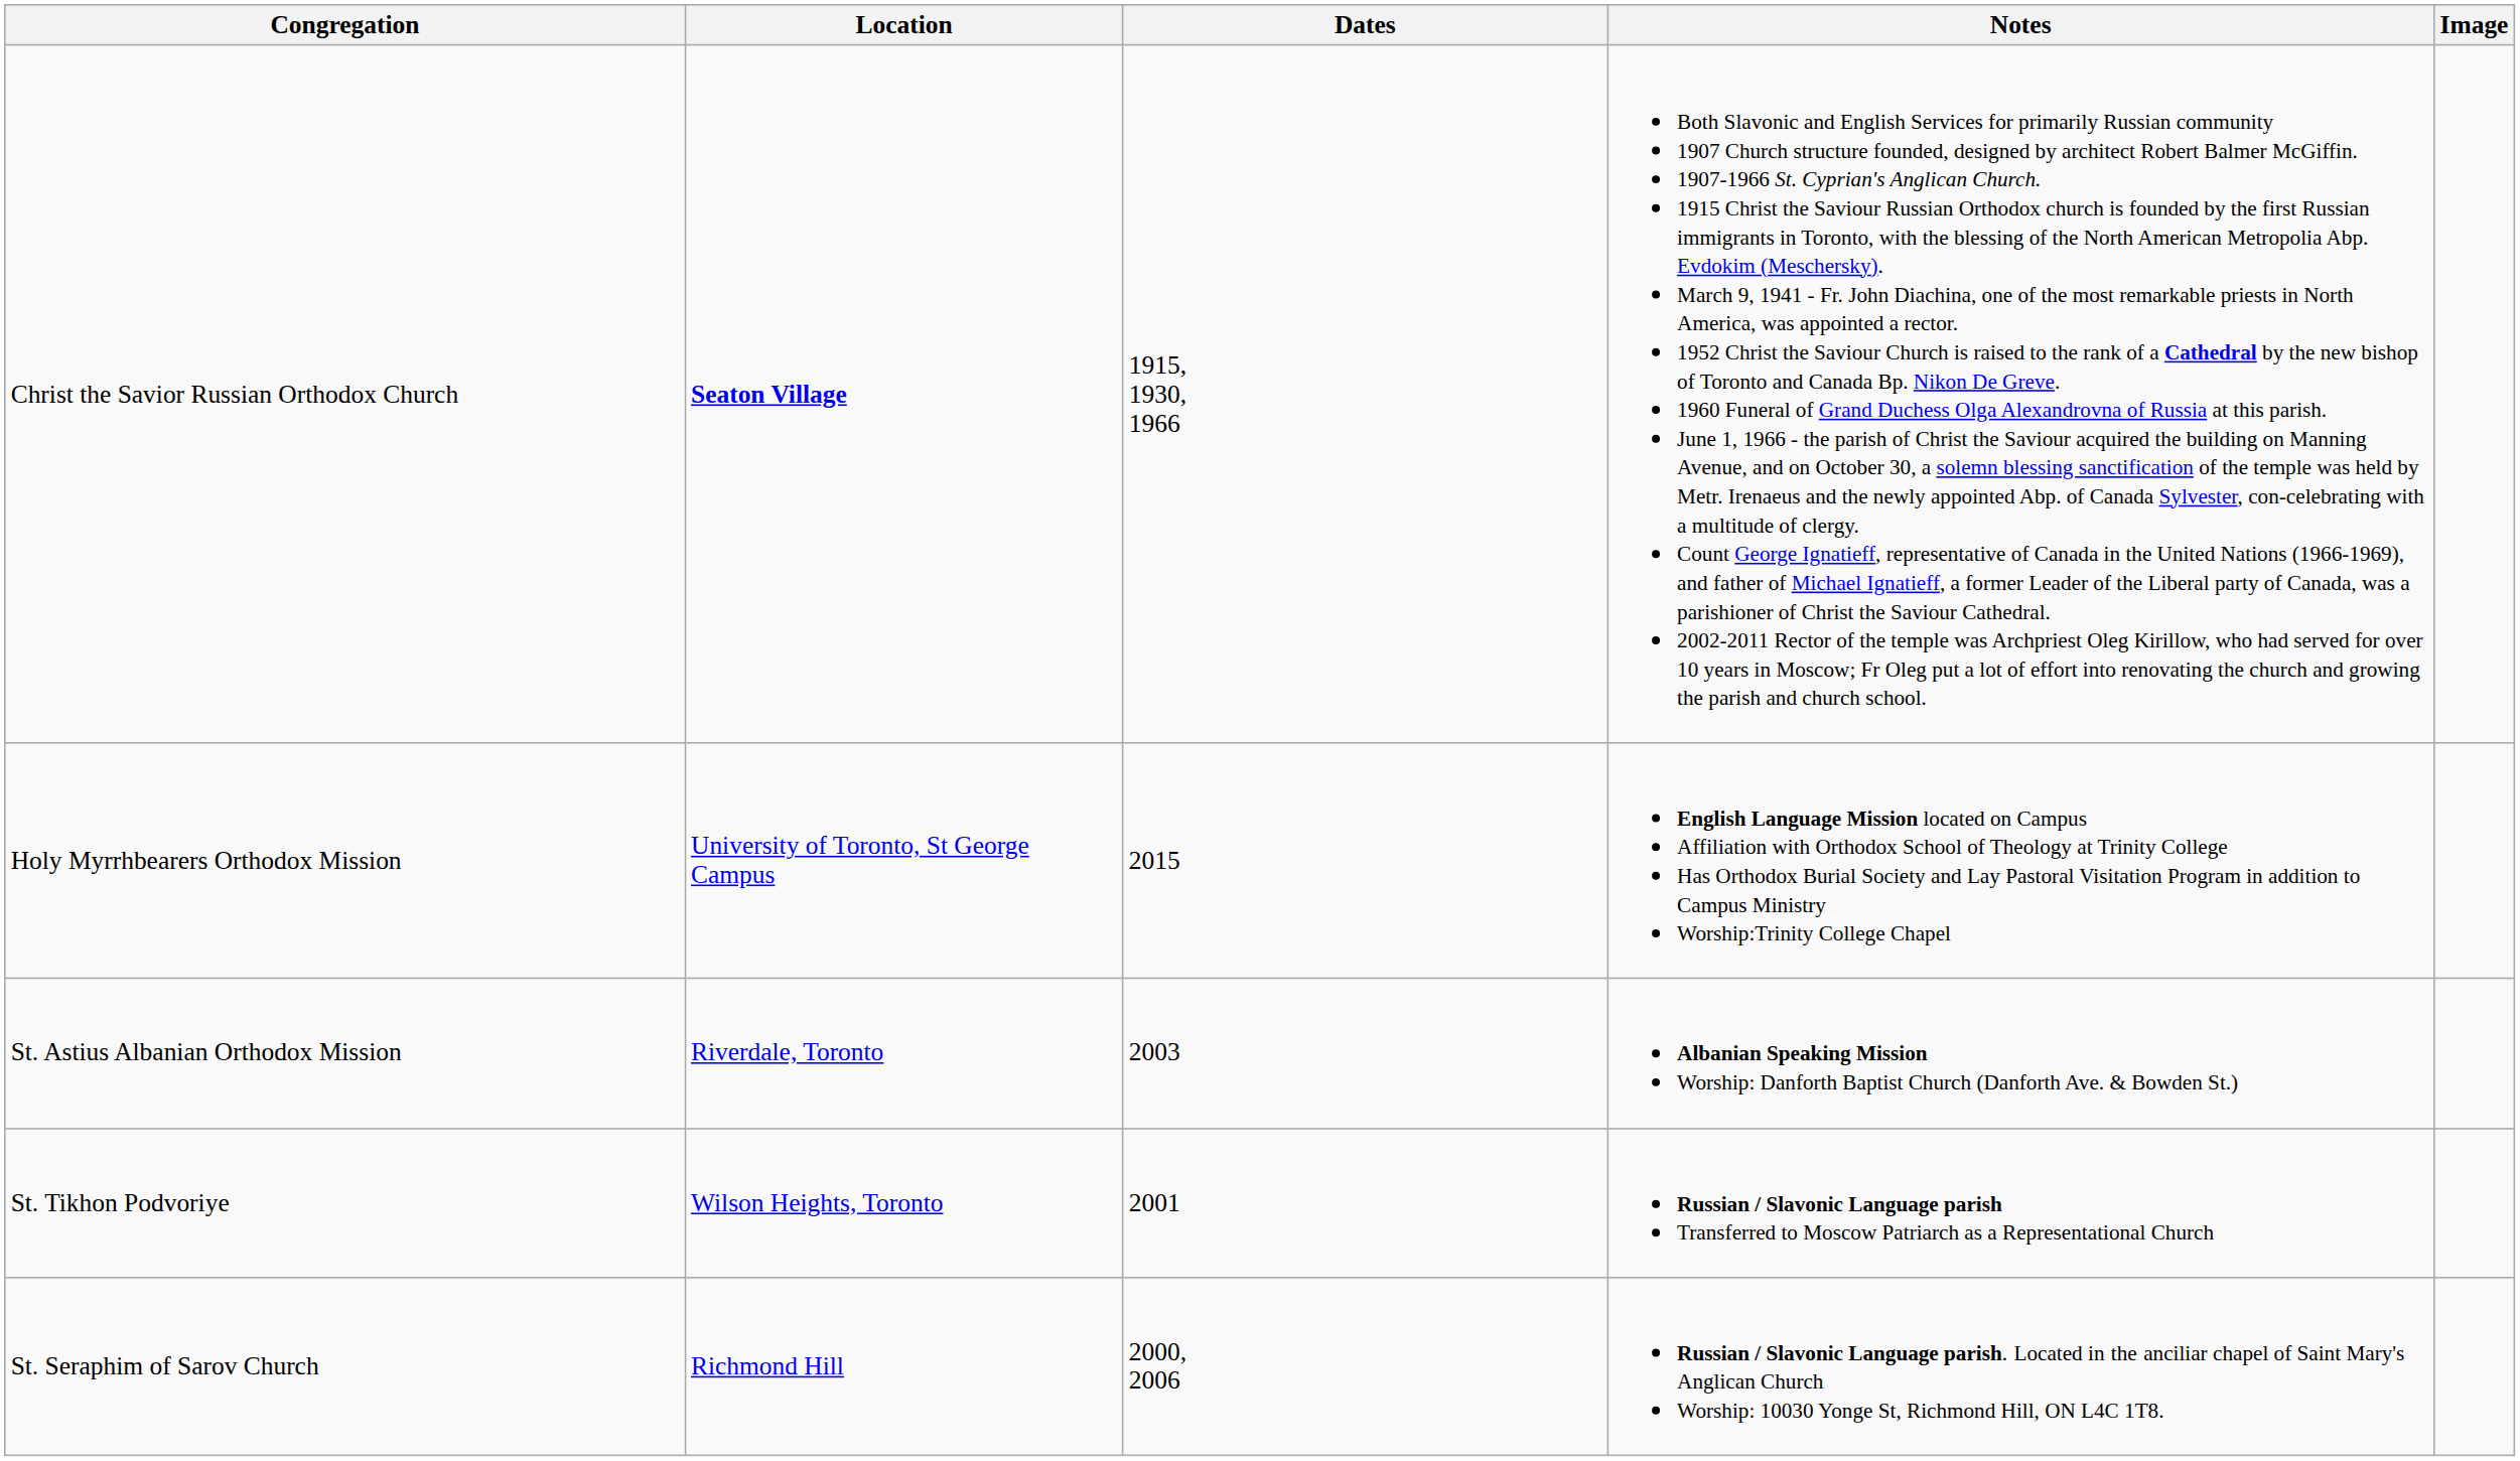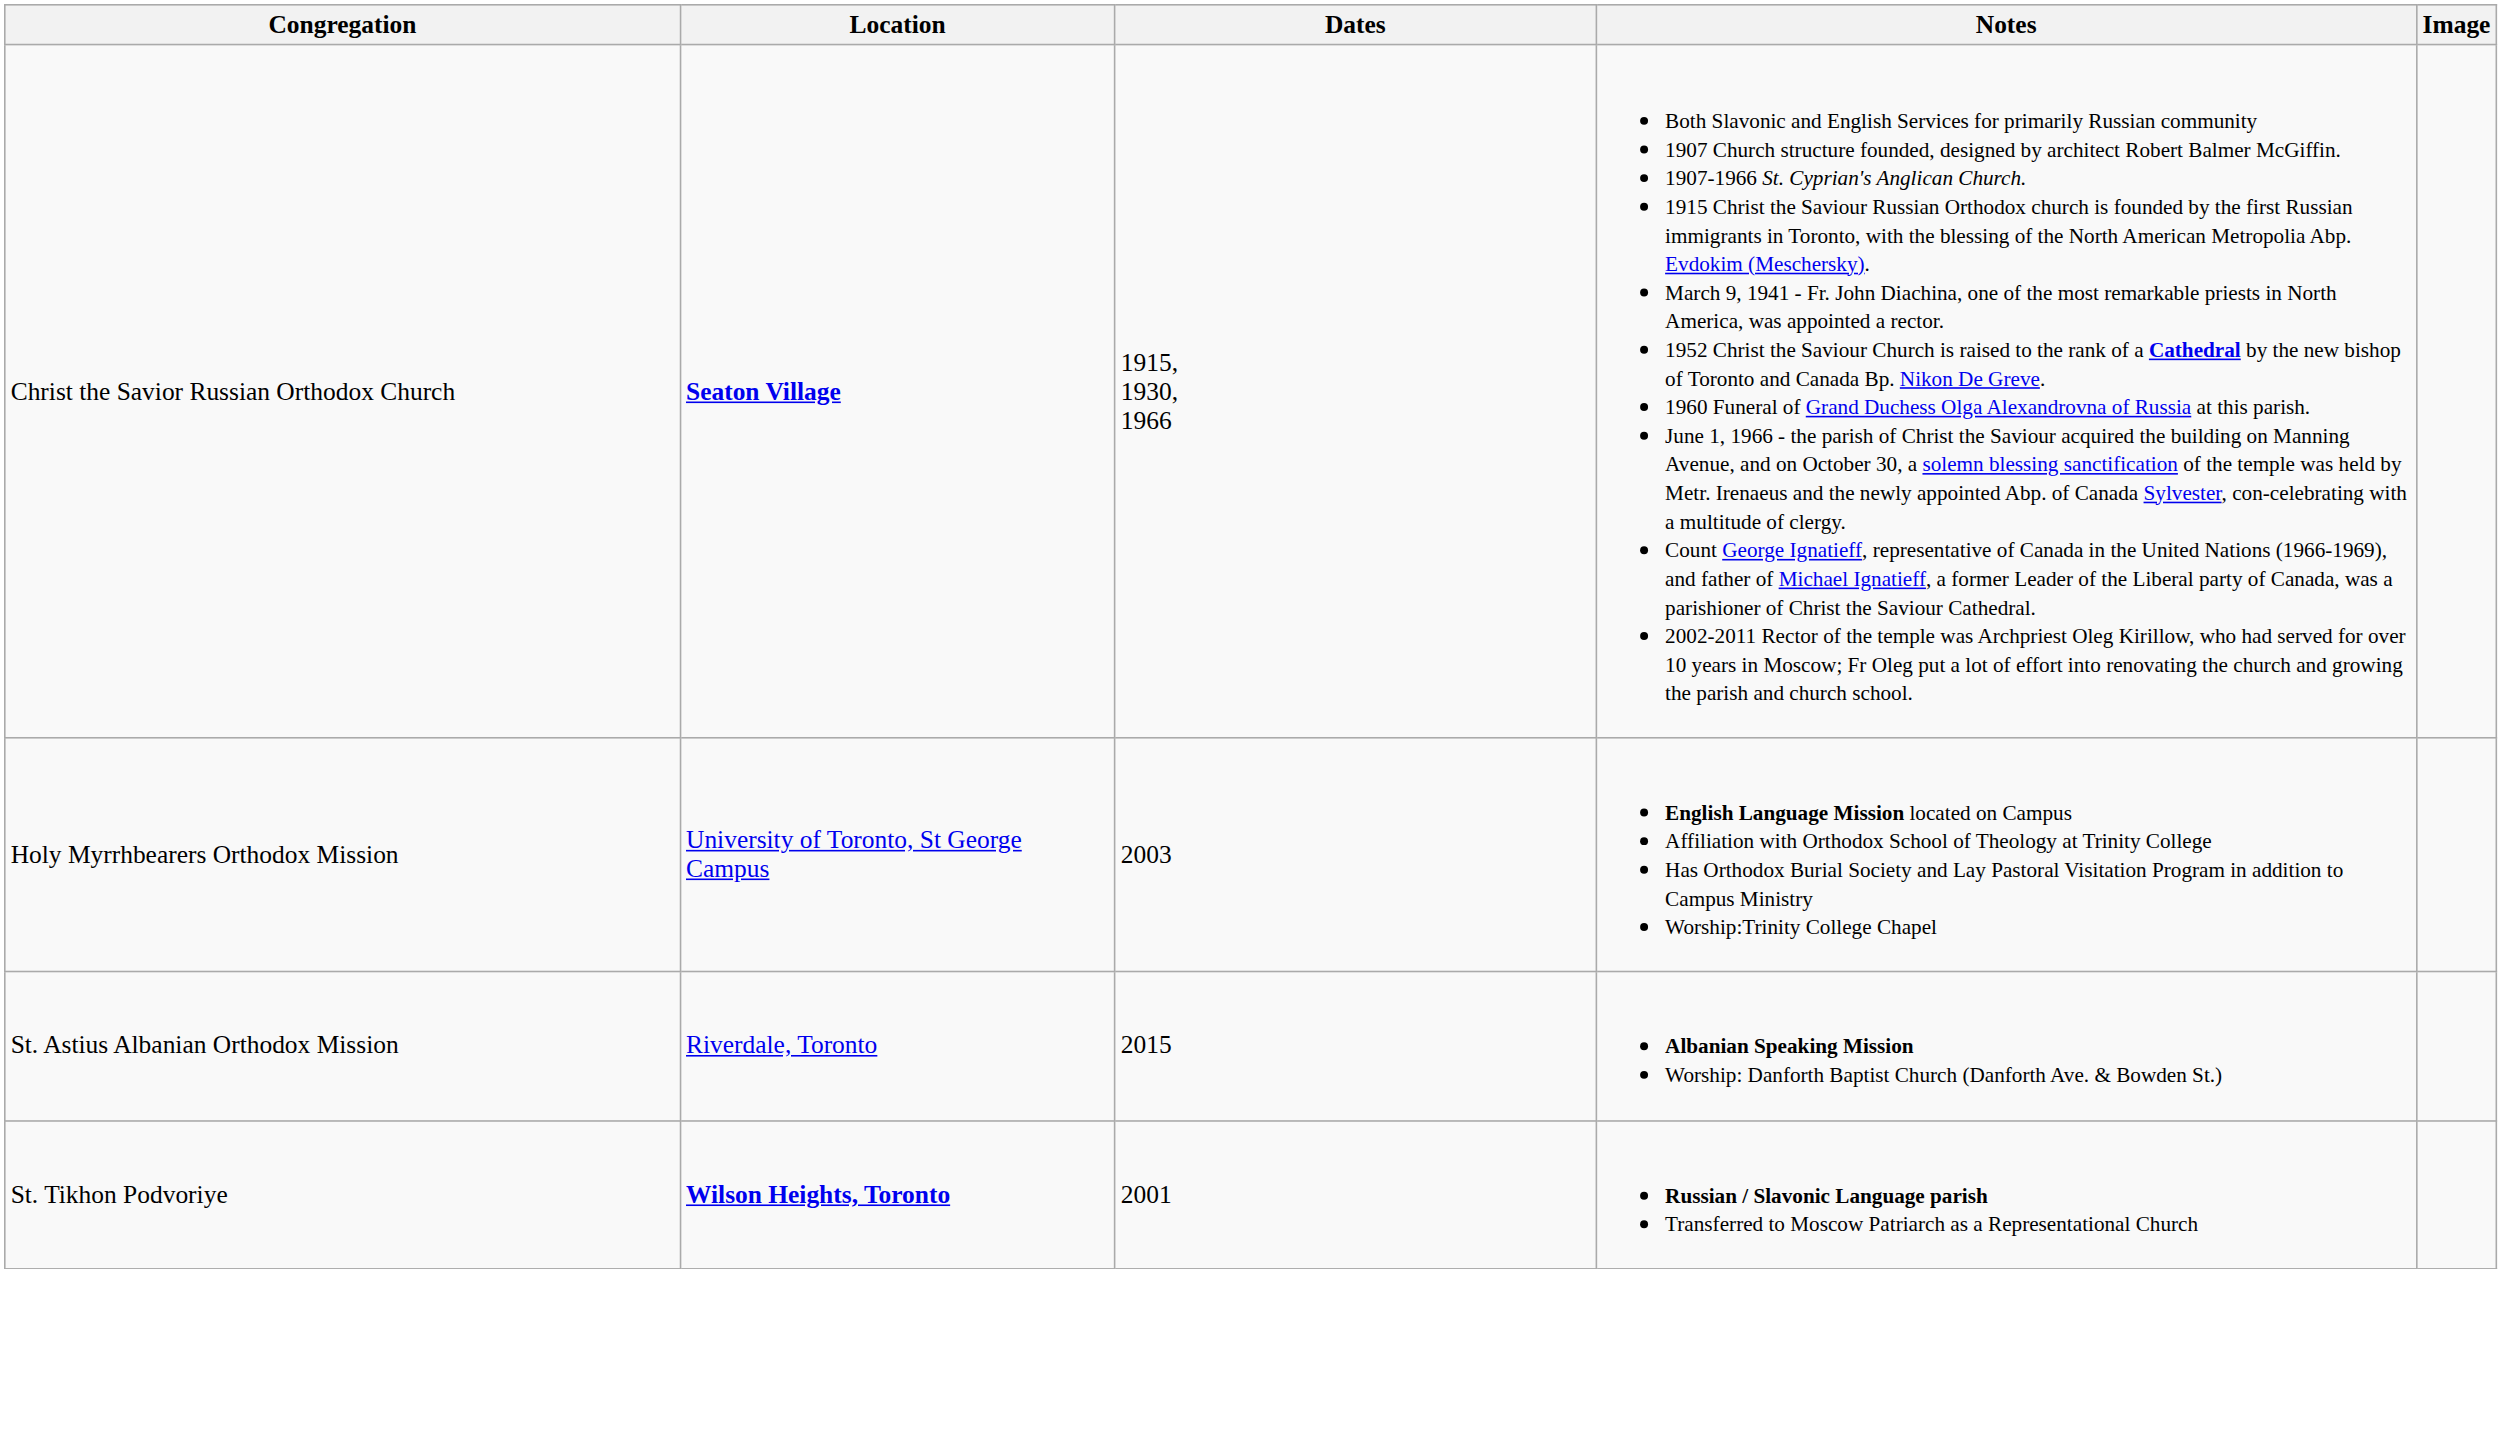Holy Myrrhbearers Orthodox Mission | Dates: 2015 -> 2003
St. Astius Albanian Orthodox Mission | Dates: 2003 -> 2015
St. Tikhon Podvoriye | Location: normal -> bold
- row: St. Seraphim of Sarov Church | Richmond Hill | 2000, 2006 | Russian / Slavonic Language parish. Located in the anciliar chapel of Saint Mary's Anglican Church Worship: 10030 Yonge St, Richmond Hill, ON L4C 1T8.
